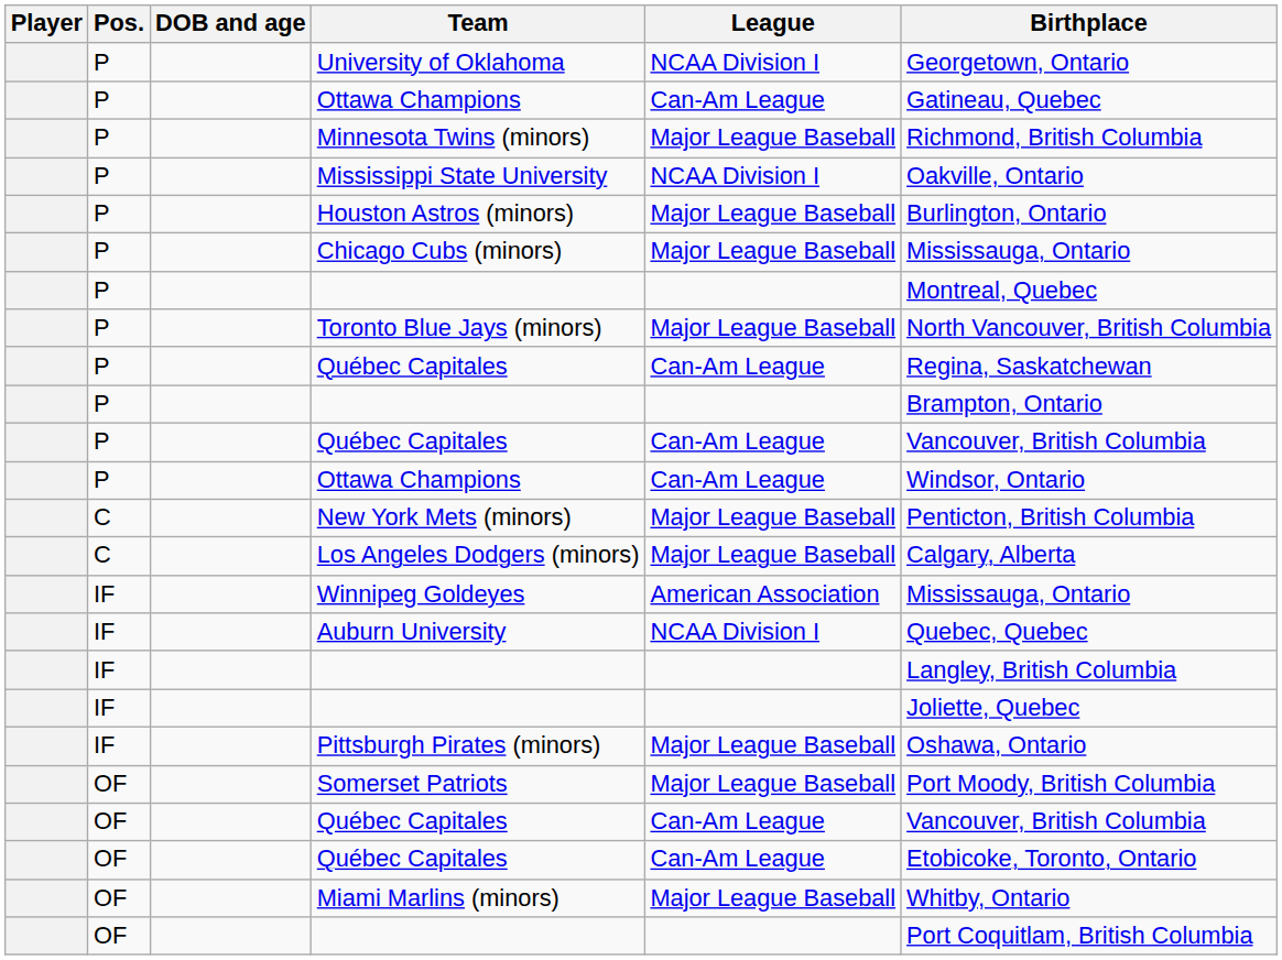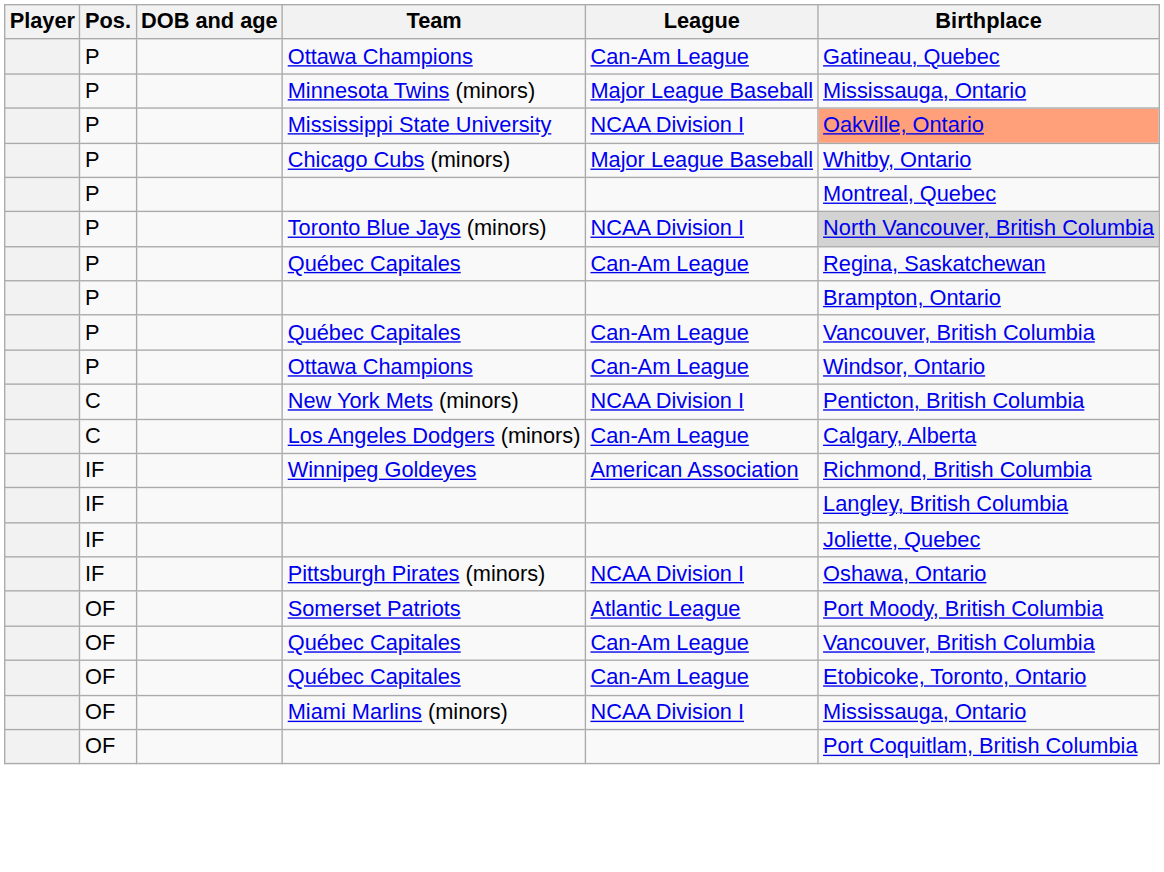- row: P | University of Oklahoma | NCAA Division I | Georgetown, Ontario
Minnesota Twins (minors) | Birthplace: Richmond, British Columbia -> Mississauga, Ontario
Mississippi State University | Birthplace: no background -> lightsalmon background
- row: P | Houston Astros (minors) | Major League Baseball | Burlington, Ontario
Chicago Cubs (minors) | Birthplace: Mississauga, Ontario -> Whitby, Ontario
Toronto Blue Jays (minors) | League: Major League Baseball -> NCAA Division I
Toronto Blue Jays (minors) | Birthplace: no background -> lightgrey background
New York Mets (minors) | League: Major League Baseball -> NCAA Division I
Los Angeles Dodgers (minors) | League: Major League Baseball -> Can-Am League
Winnipeg Goldeyes | Birthplace: Mississauga, Ontario -> Richmond, British Columbia
- row: IF | Auburn University | NCAA Division I | Quebec, Quebec
Pittsburgh Pirates (minors) | League: Major League Baseball -> NCAA Division I
Somerset Patriots | League: Major League Baseball -> Atlantic League
Miami Marlins (minors) | League: Major League Baseball -> NCAA Division I
Miami Marlins (minors) | Birthplace: Whitby, Ontario -> Mississauga, Ontario
